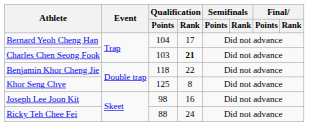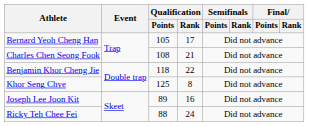Bernard Yeoh Cheng Han | Qualification / Points: 104 -> 105
Charles Chen Seong Fook | Qualification / Points: 103 -> 108
Charles Chen Seong Fook | Qualification / Rank: bold -> normal
Joseph Lee Joon Kit | Qualification / Points: 98 -> 89
